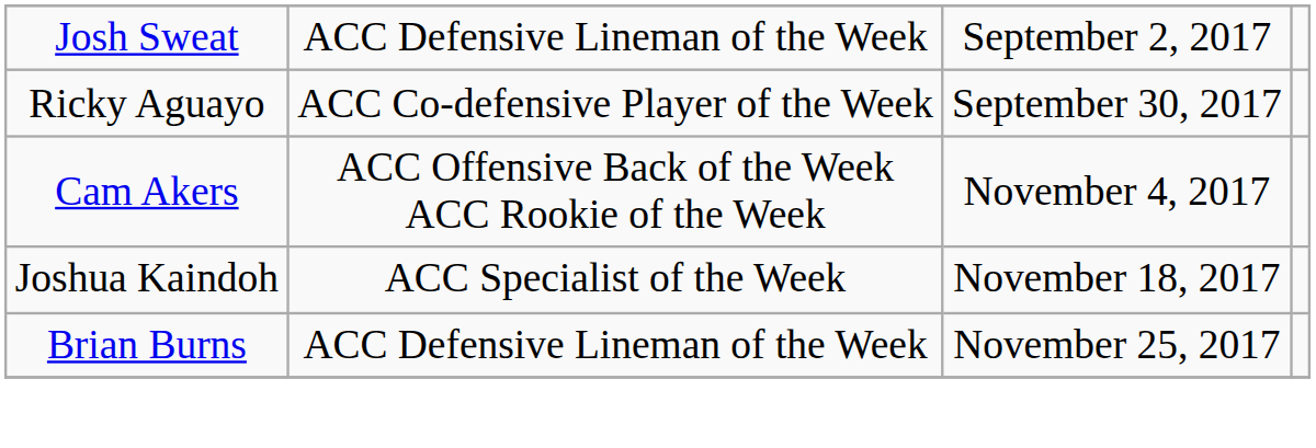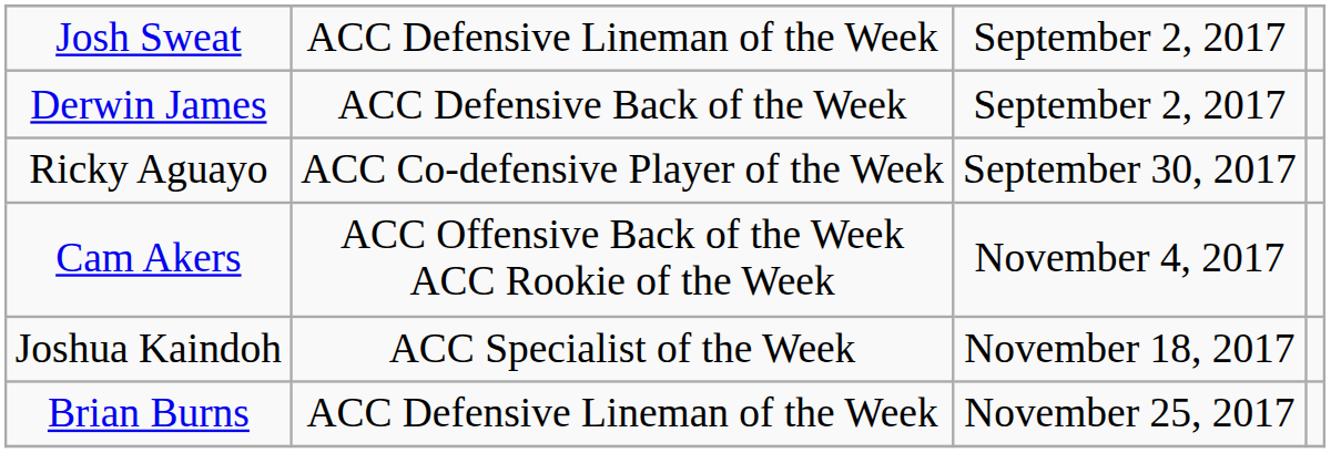+ row: Derwin James | ACC Defensive Back of the Week | September 2, 2017
